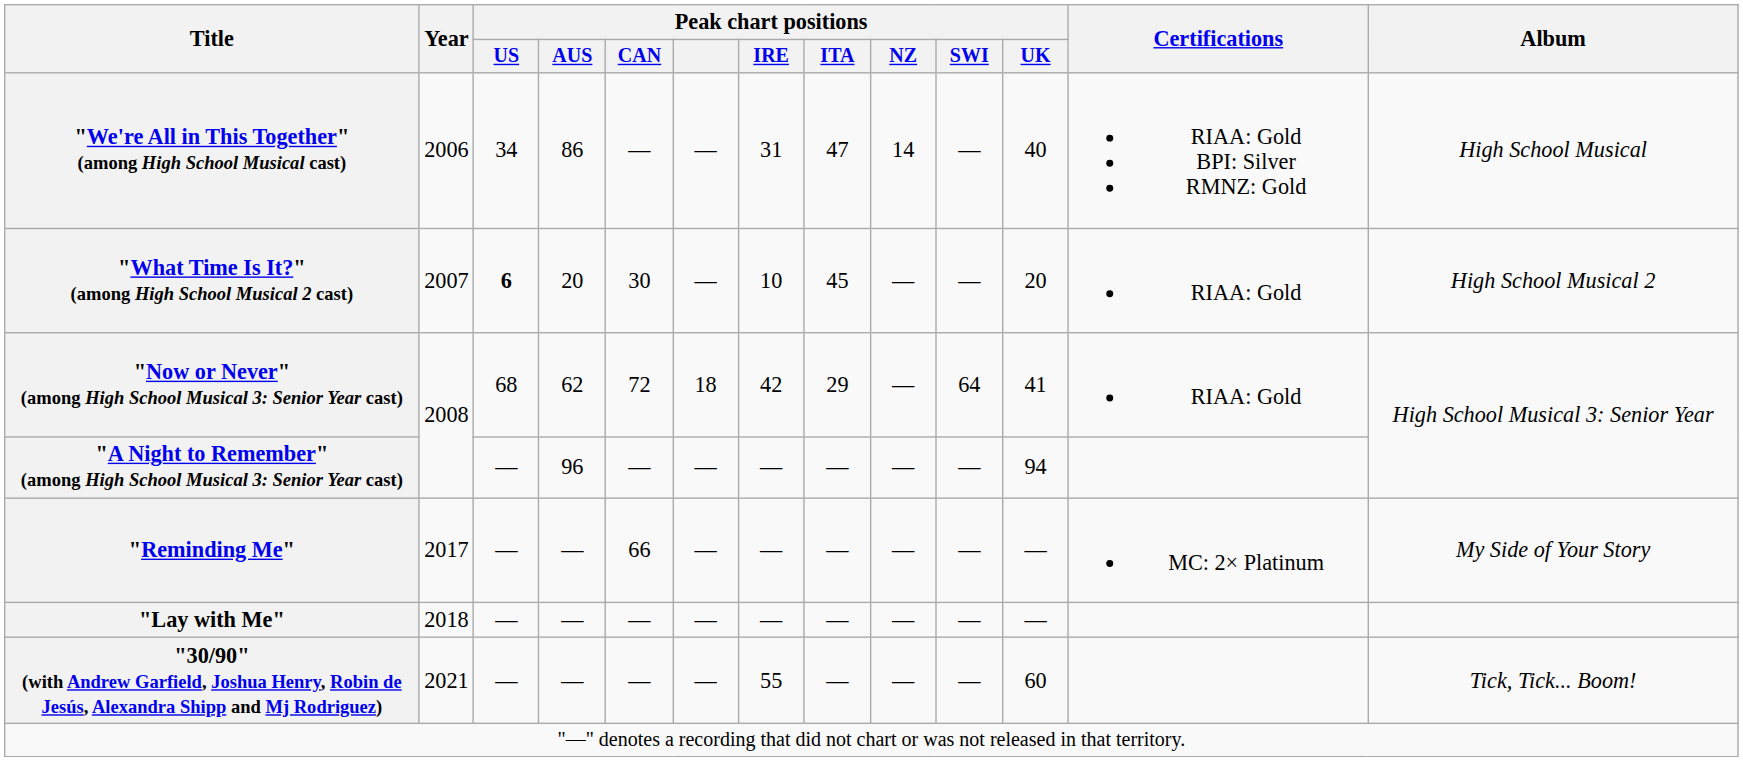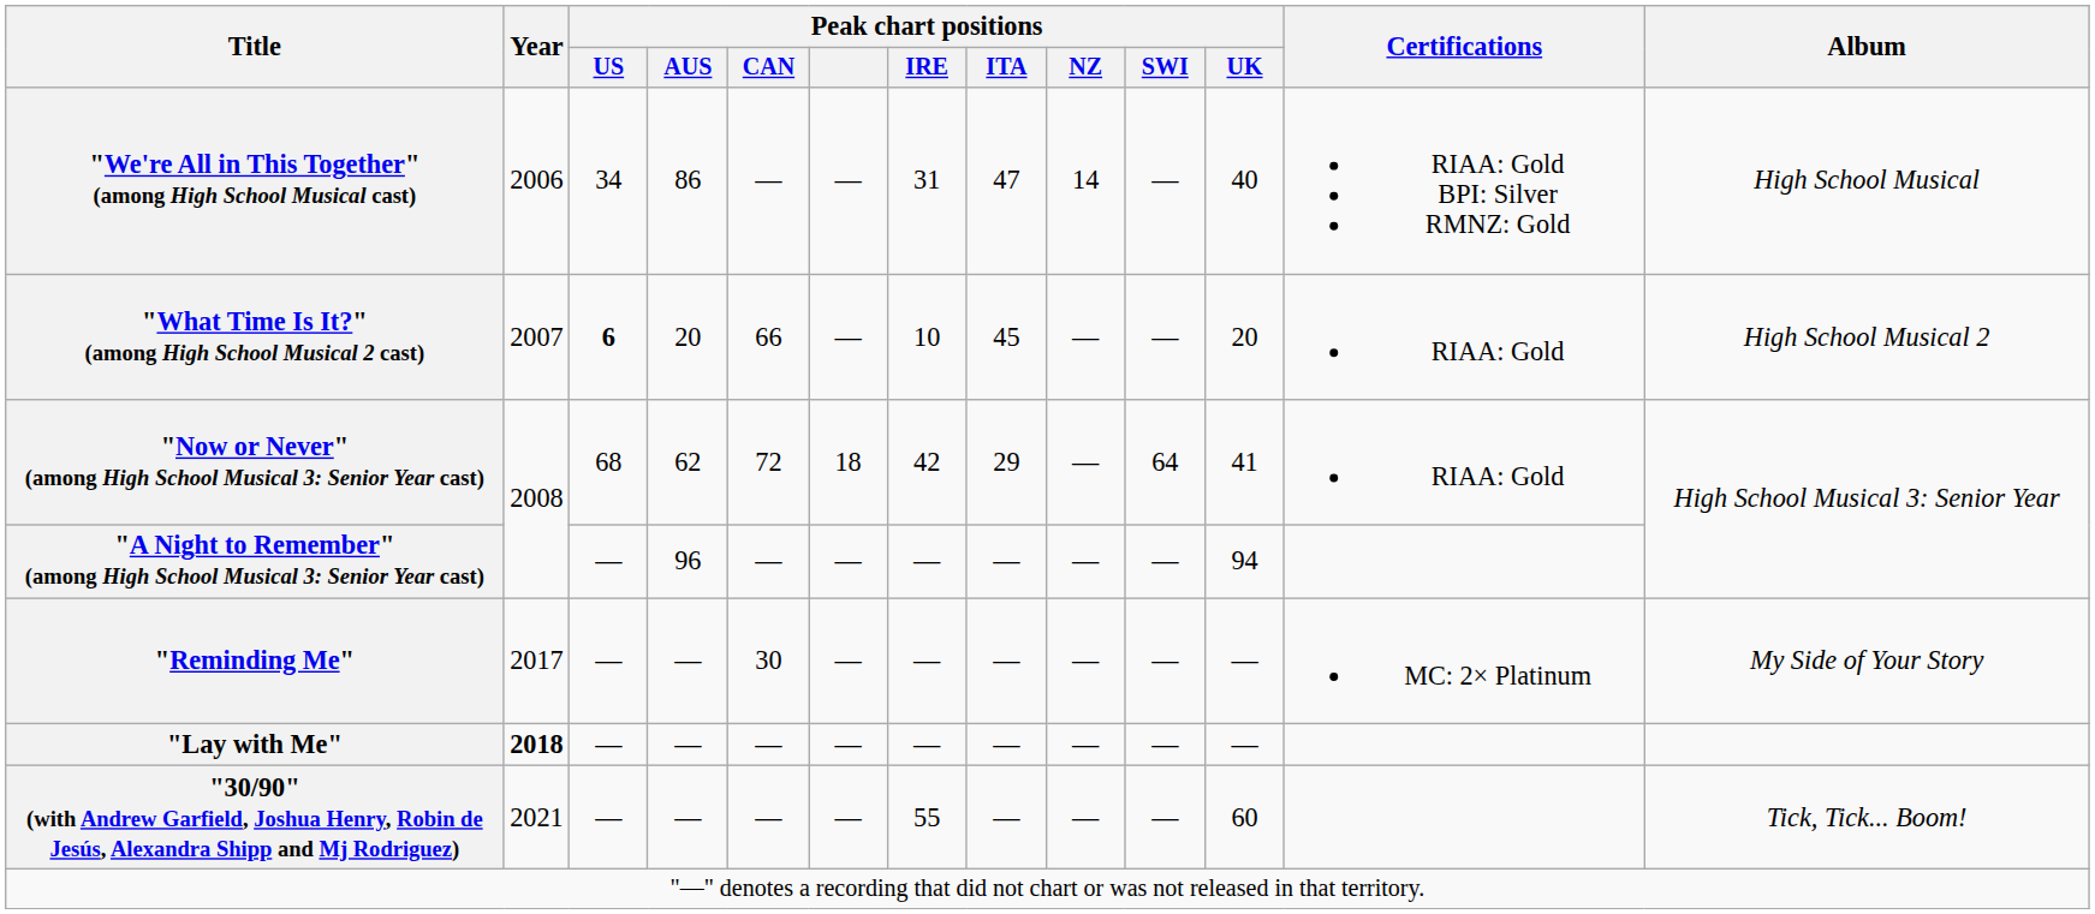"What Time Is It?" (among High School Musical 2 cast) | Peak chart positions / CAN: 30 -> 66
"Reminding Me" | Peak chart positions / CAN: 66 -> 30
"Lay with Me" | Year: normal -> bold
